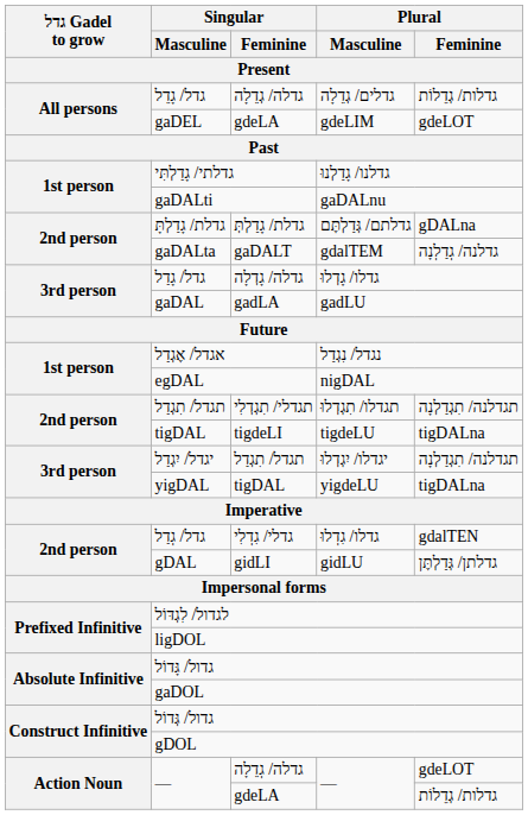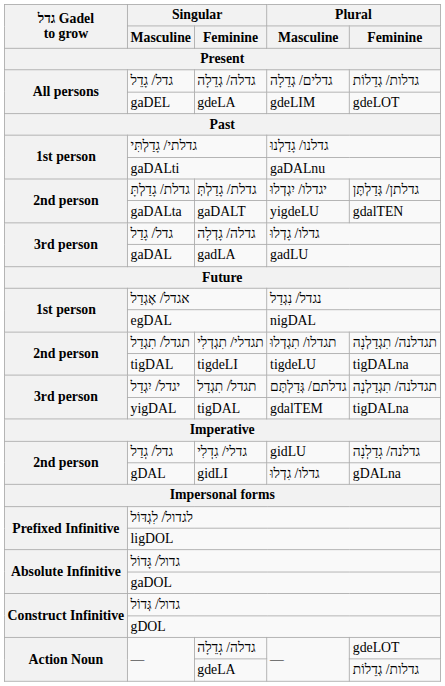גדלת/ גָדַלְתָּ | Plural / Masculine: גדלתם/ גְּדַלְתֶּם -> יגדלו/ יִגְדְלוּ
גדלת/ גָדַלְתָּ | Plural / Feminine: gDALna -> גדלתן/ גְּדַלְתֶּן
gaDALta | Plural / Masculine: gdalTEM -> yigdeLU
gaDALta | Plural / Feminine: גדלנה/ גְדַלְנָה -> gdalTEN
יגדל/ יִגְדַל | Plural / Masculine: יגדלו/ יִגְדְלוּ -> גדלתם/ גְּדַלְתֶּם
yigDAL | Plural / Masculine: yigdeLU -> gdalTEM
גדל/ גְדַל | Plural / Masculine: גדלו/ גִדְלוּ -> gidLU
גדל/ גְדַל | Plural / Feminine: gdalTEN -> גדלנה/ גְדַלְנָה
gDAL | Plural / Masculine: gidLU -> גדלו/ גִדְלוּ
gDAL | Plural / Feminine: גדלתן/ גְּדַלְתֶּן -> gDALna
